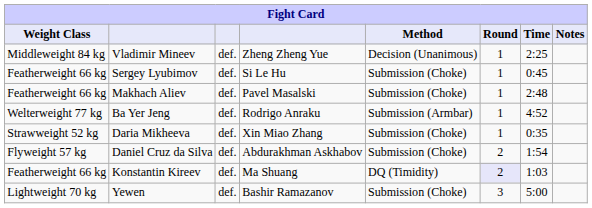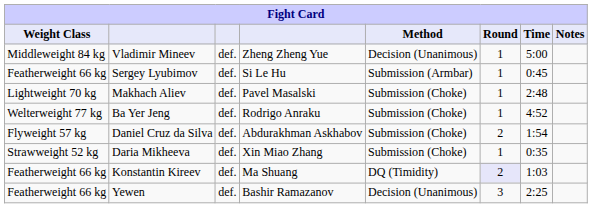Vladimir Mineev | Time: 2:25 -> 5:00
Sergey Lyubimov | Method: Submission (Choke) -> Submission (Armbar)
Makhach Aliev | Weight Class: Featherweight 66 kg -> Lightweight 70 kg
Ba Yer Jeng | Method: Submission (Armbar) -> Submission (Choke)
rows swapped: Daniel Cruz da Silva <-> Daria Mikheeva
Yewen | Weight Class: Lightweight 70 kg -> Featherweight 66 kg
Yewen | Method: Submission (Choke) -> Decision (Unanimous)
Yewen | Time: 5:00 -> 2:25
